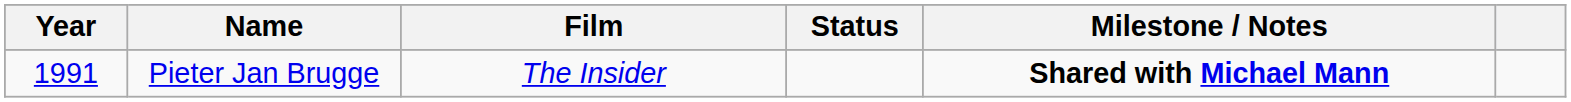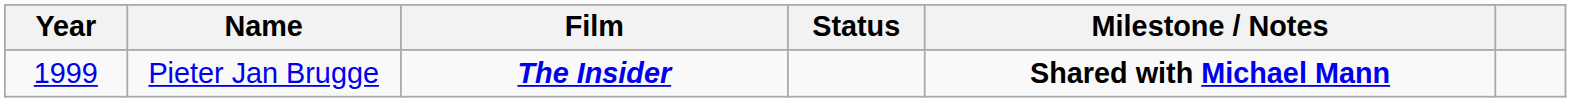Pieter Jan Brugge | Year: 1991 -> 1999
Pieter Jan Brugge | Film: normal -> bold
